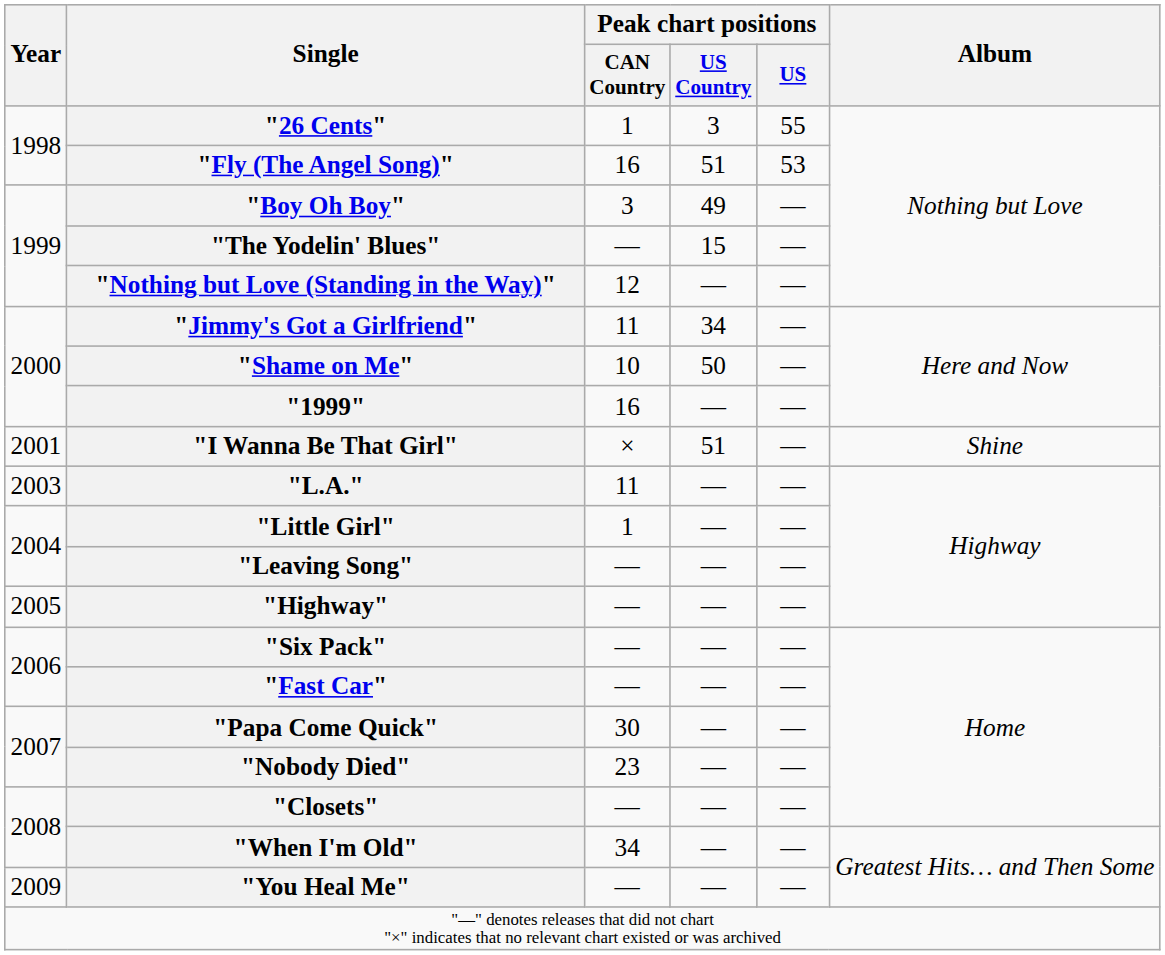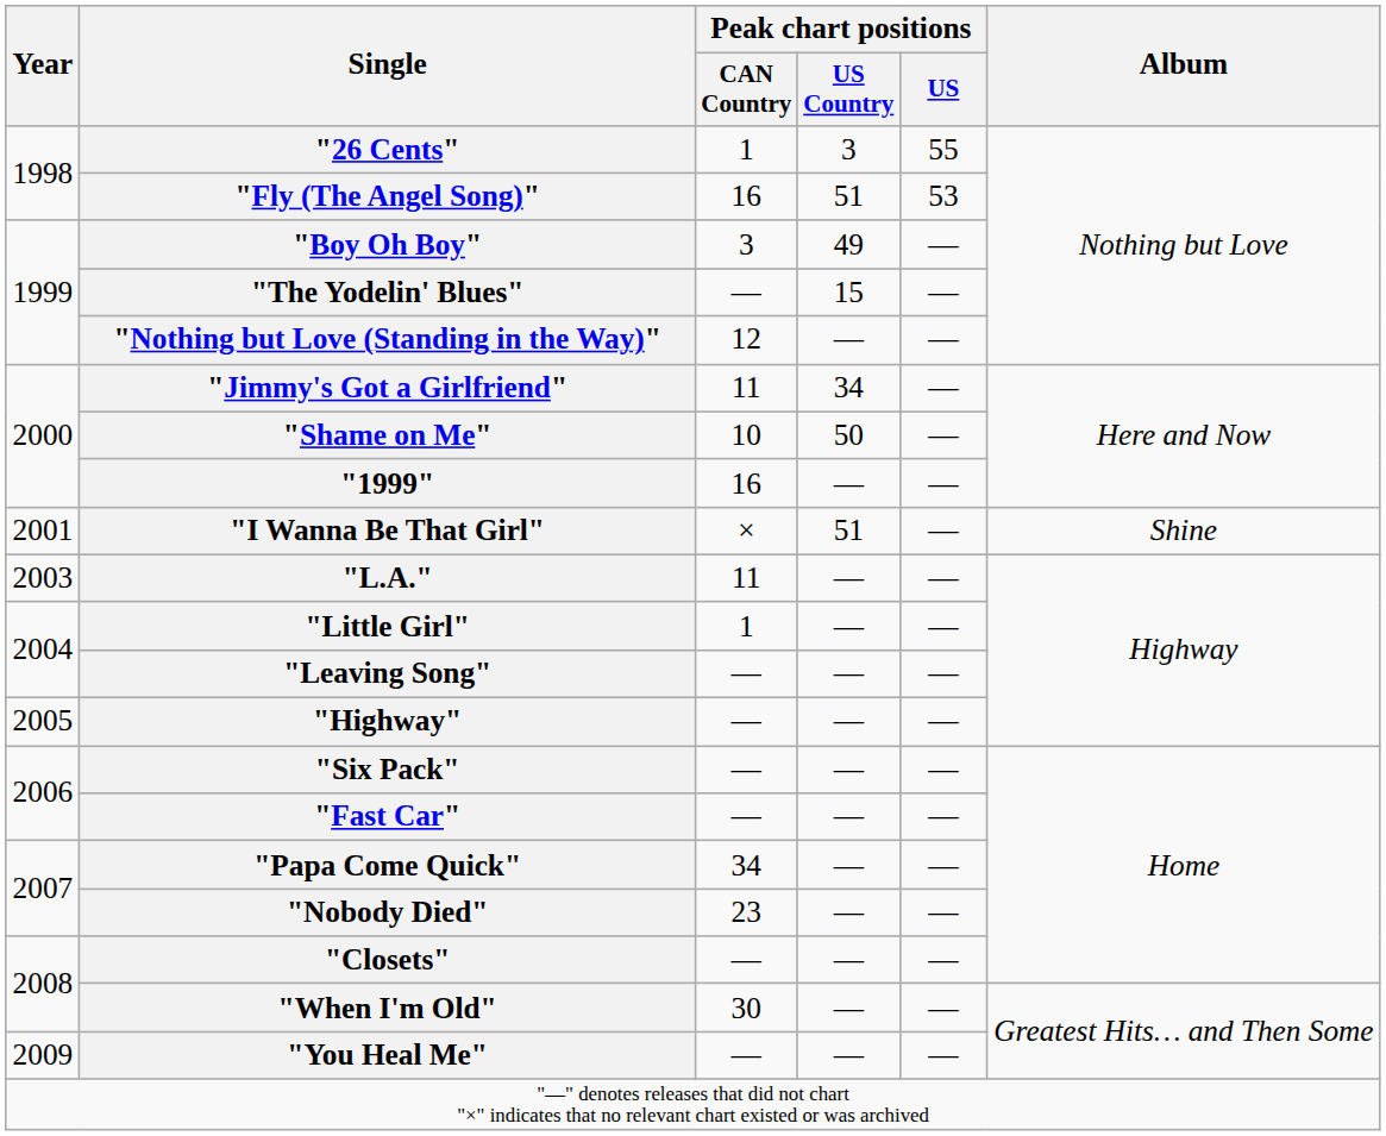"Papa Come Quick" | Peak chart positions / CAN Country: 30 -> 34
"When I'm Old" | Peak chart positions / CAN Country: 34 -> 30
